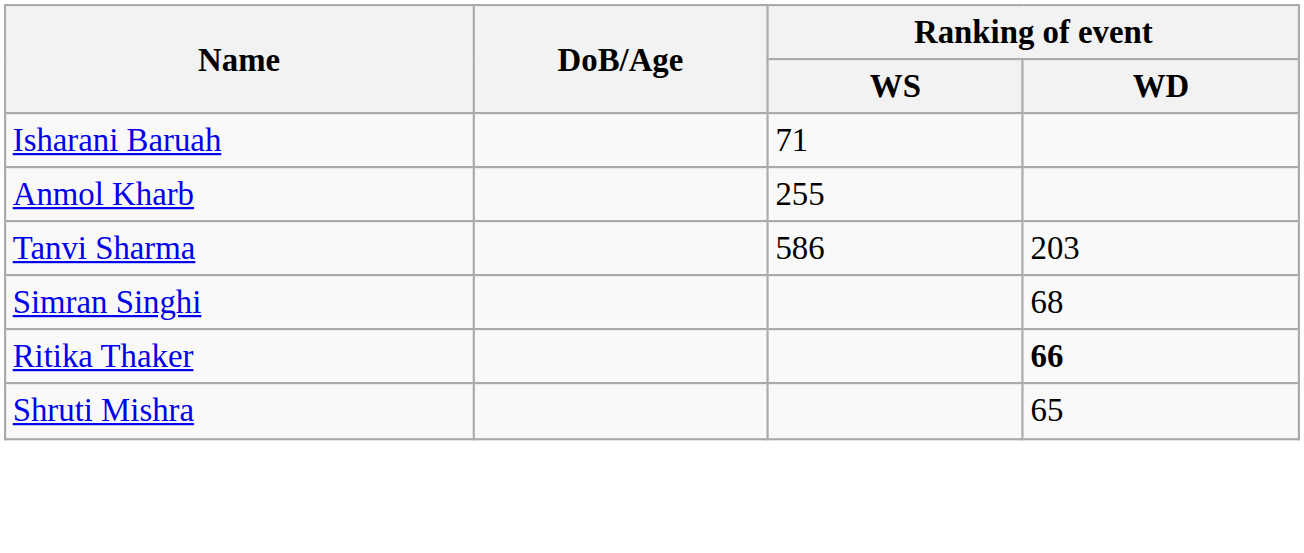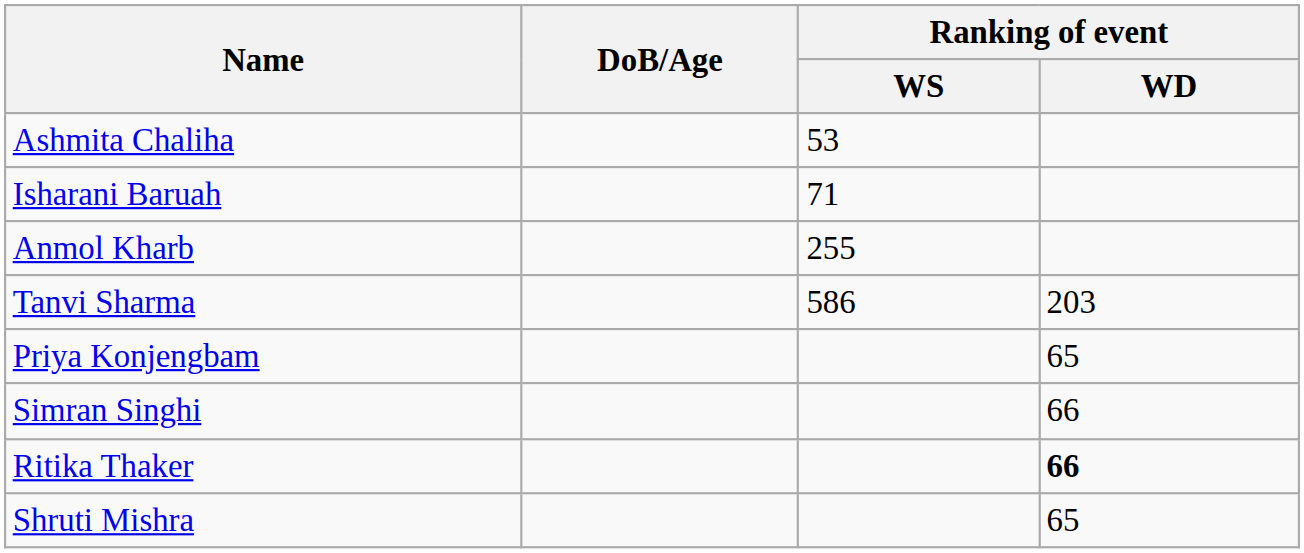+ row: Ashmita Chaliha | 53
+ row: Priya Konjengbam | 65
Simran Singhi | Ranking of event / WD: 68 -> 66
